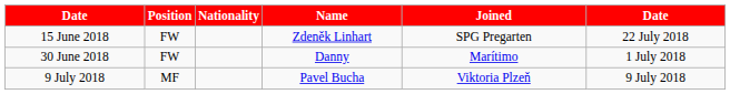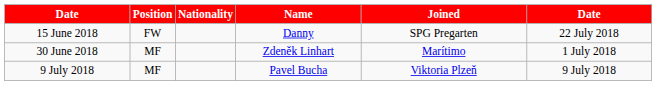15 June 2018 | Name: Zdeněk Linhart -> Danny
30 June 2018 | Position: FW -> MF
30 June 2018 | Name: Danny -> Zdeněk Linhart
